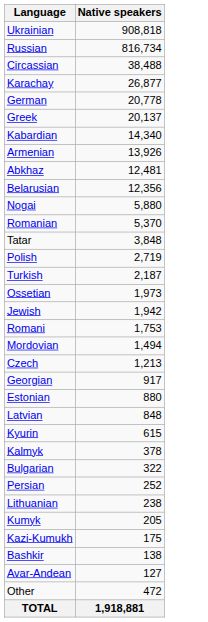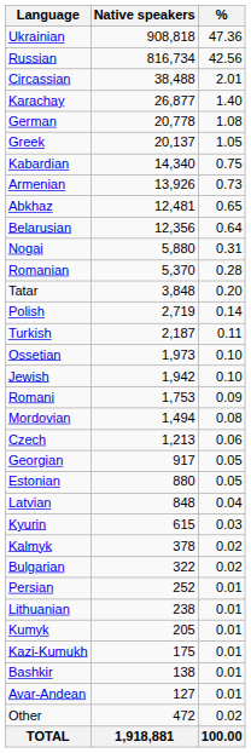+ column: % | 47.36 | 42.56 | 2.01 | 1.40 | 1.08 | 1.05 | 0.75 | 0.73 | 0.65 | 0.64 | 0.31 | 0.28 | 0.20 | 0.14 | 0.11 | 0.10 | 0.10 | 0.09 | 0.08 | 0.06 | 0.05 | 0.05 | 0.04 | 0.03 | 0.02 | 0.02 | 0.01 | 0.01 | 0.01 | 0.01 | 0.01 | 0.01 | 0.02 | 100.00
